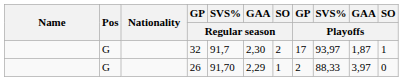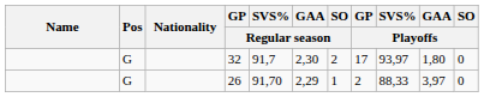32 | GAA / Playoffs: 1,87 -> 1,80
32 | SO / Playoffs: 1 -> 0
